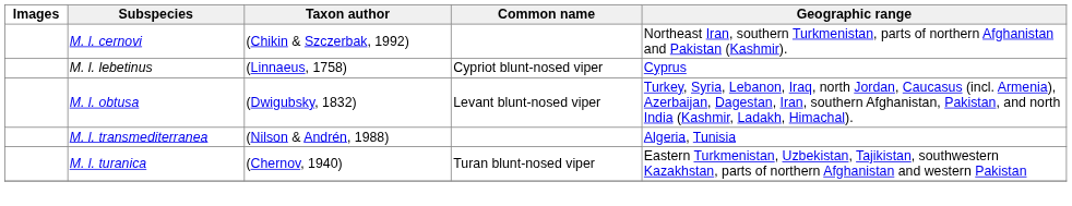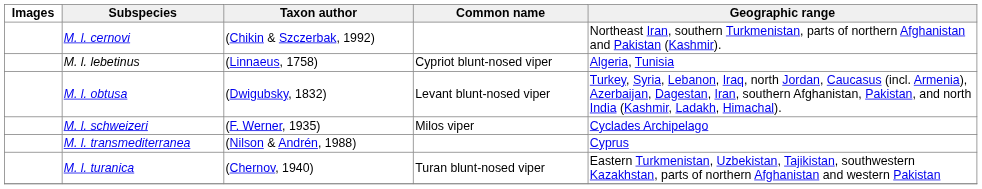M. l. lebetinus | Geographic range: Cyprus -> Algeria, Tunisia
+ row: M. l. schweizeri | (F. Werner, 1935) | Milos viper | Cyclades Archipelago
M. l. transmediterranea | Geographic range: Algeria, Tunisia -> Cyprus
